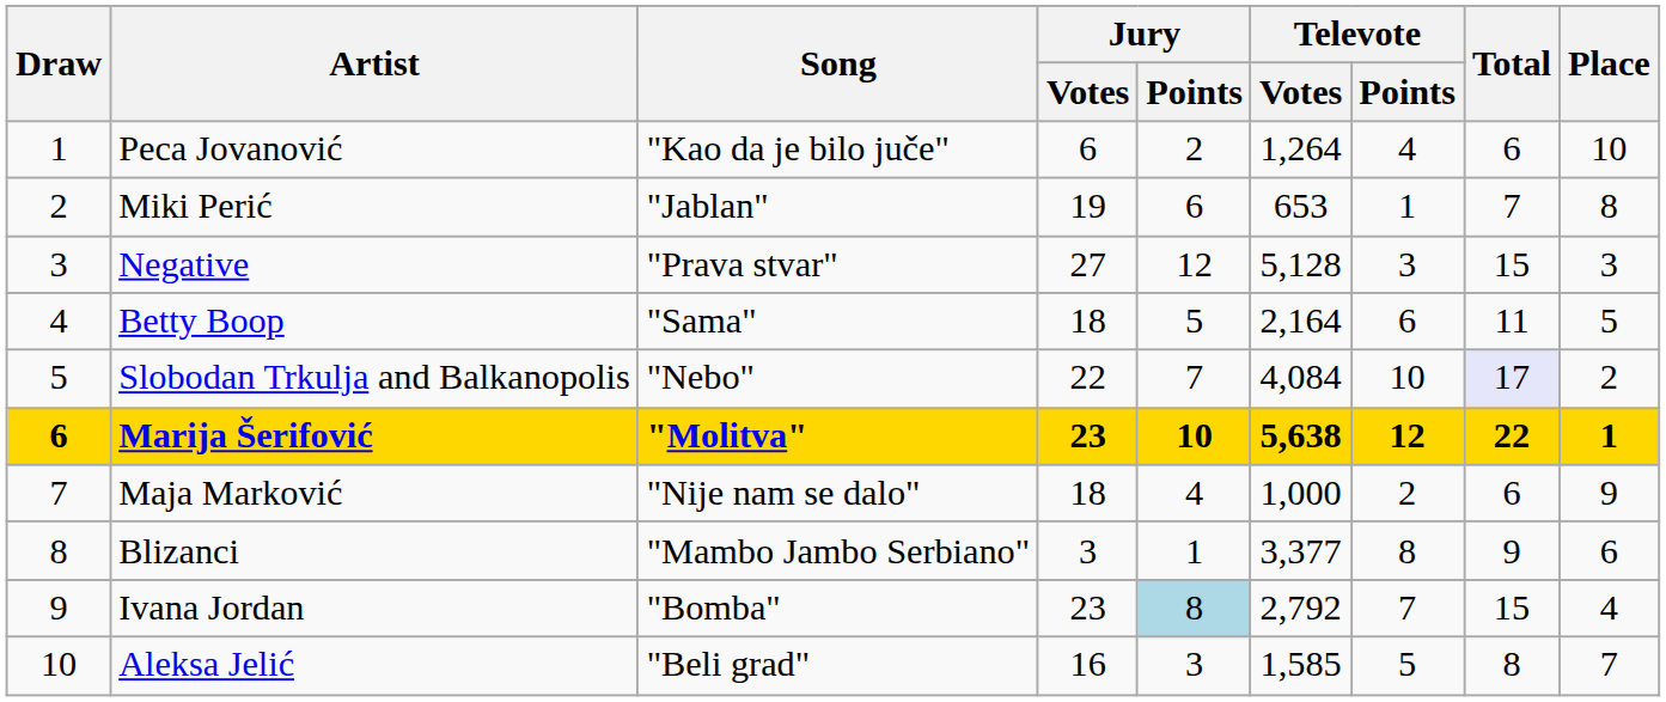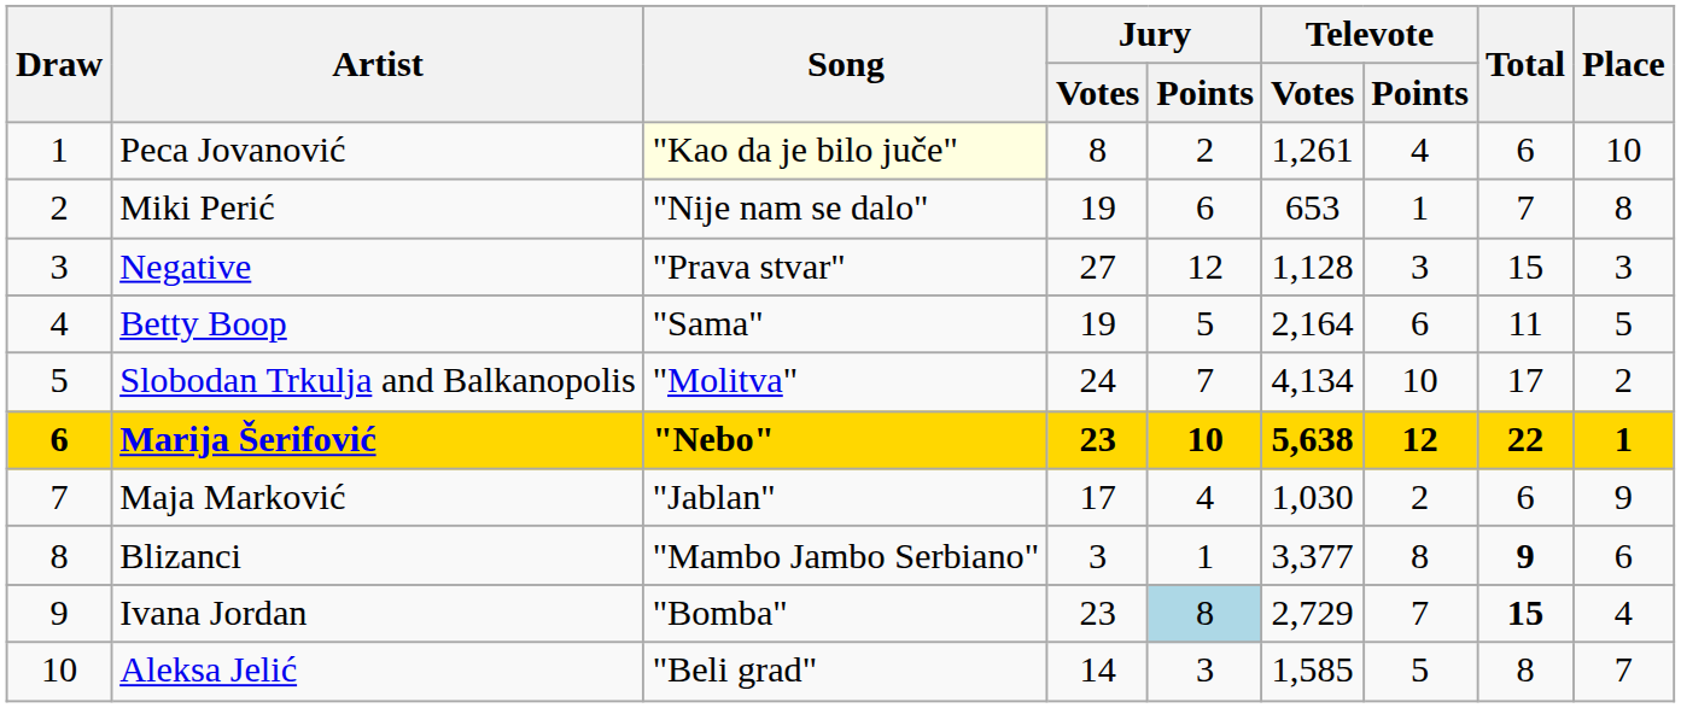Peca Jovanović | Song: no background -> lightyellow background
Peca Jovanović | Jury / Votes: 6 -> 8
Peca Jovanović | Televote / Votes: 1,264 -> 1,261
Miki Perić | Song: "Jablan" -> "Nije nam se dalo"
Negative | Televote / Votes: 5,128 -> 1,128
Betty Boop | Jury / Votes: 18 -> 19
Slobodan Trkulja and Balkanopolis | Song: "Nebo" -> "Molitva"
Slobodan Trkulja and Balkanopolis | Jury / Votes: 22 -> 24
Slobodan Trkulja and Balkanopolis | Televote / Votes: 4,084 -> 4,134
Slobodan Trkulja and Balkanopolis | Total: lavender background -> no background
Marija Šerifović | Song: "Molitva" -> "Nebo"
Maja Marković | Song: "Nije nam se dalo" -> "Jablan"
Maja Marković | Jury / Votes: 18 -> 17
Maja Marković | Televote / Votes: 1,000 -> 1,030
Blizanci | Total: normal -> bold
Ivana Jordan | Televote / Votes: 2,792 -> 2,729
Ivana Jordan | Total: normal -> bold
Aleksa Jelić | Jury / Votes: 16 -> 14
